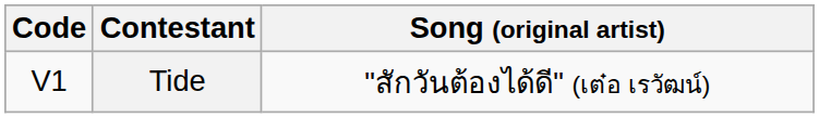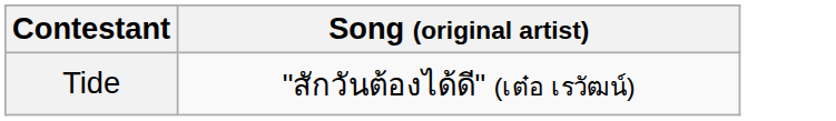- column: Code | V1
